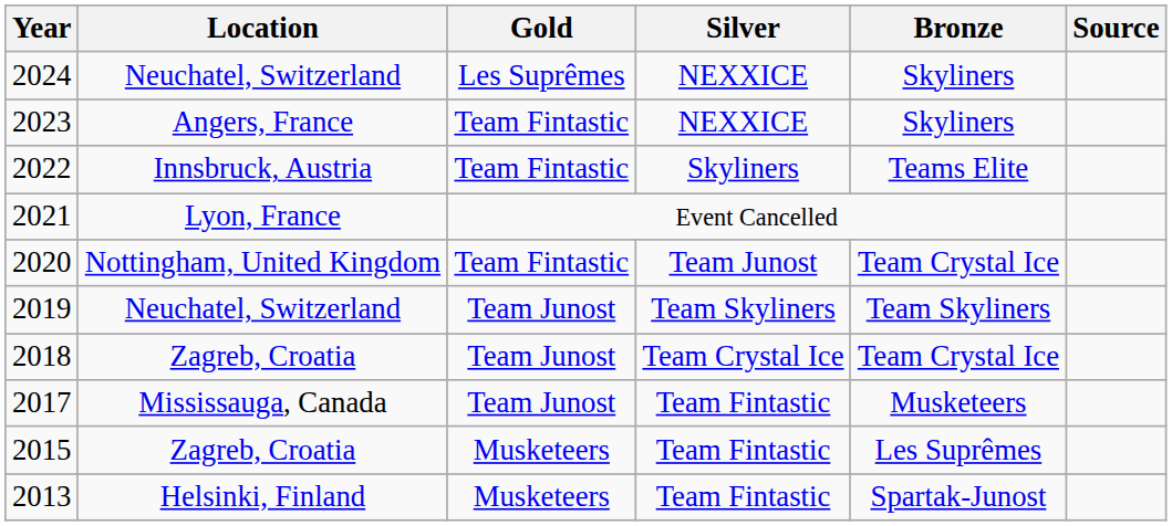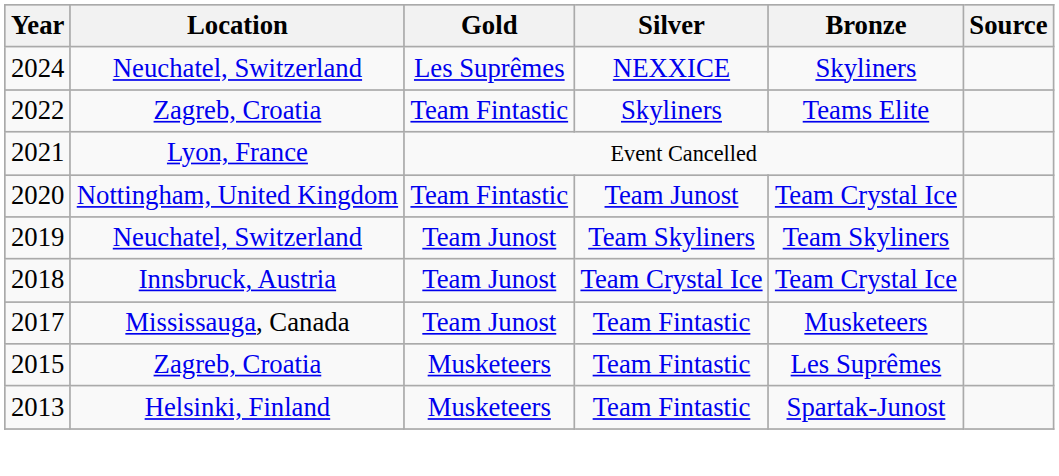- row: 2023 | Angers, France | Team Fintastic | NEXXICE | Skyliners
2022 | Location: Innsbruck, Austria -> Zagreb, Croatia
2018 | Location: Zagreb, Croatia -> Innsbruck, Austria
